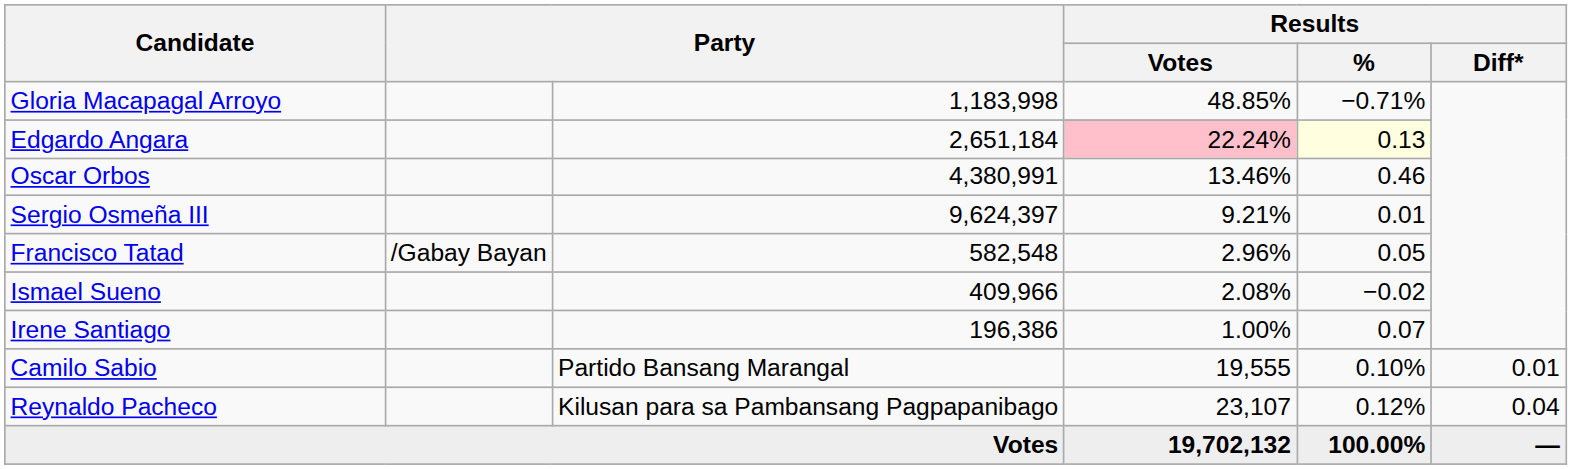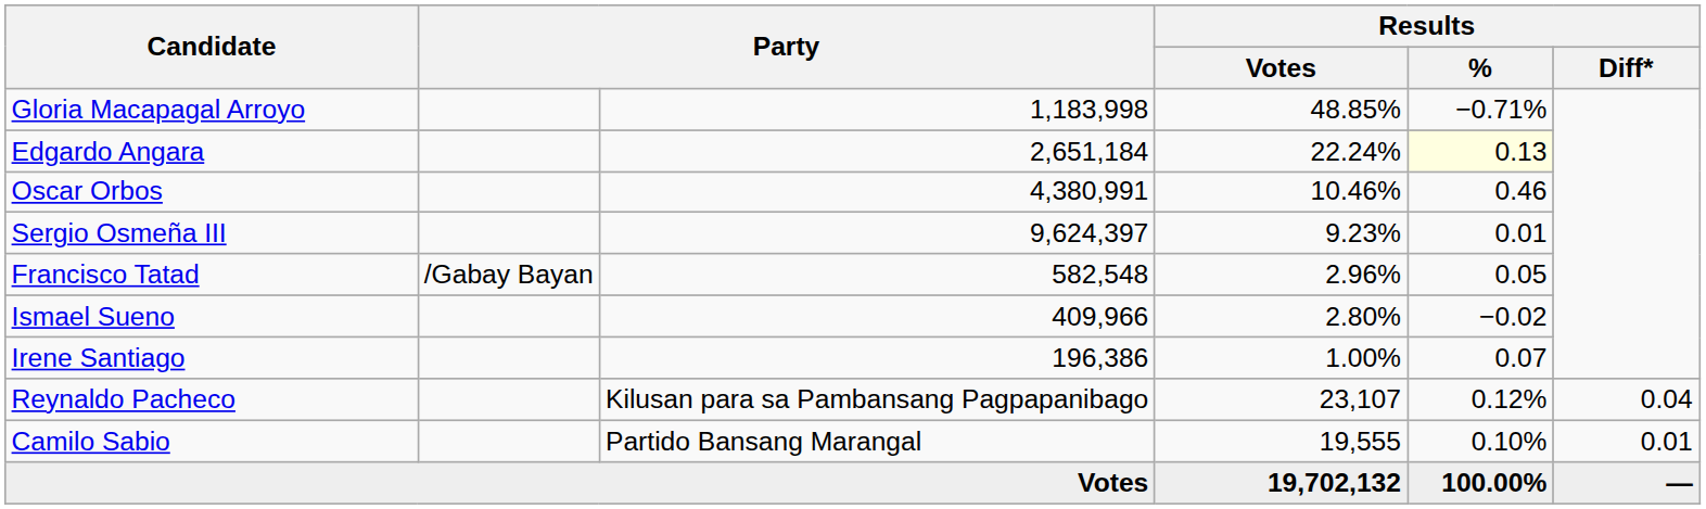Edgardo Angara | Results / Votes: pink background -> no background
Oscar Orbos | Results / Votes: 13.46% -> 10.46%
Sergio Osmeña III | Results / Votes: 9.21% -> 9.23%
Ismael Sueno | Results / Votes: 2.08% -> 2.80%
rows swapped: Reynaldo Pacheco <-> Camilo Sabio
